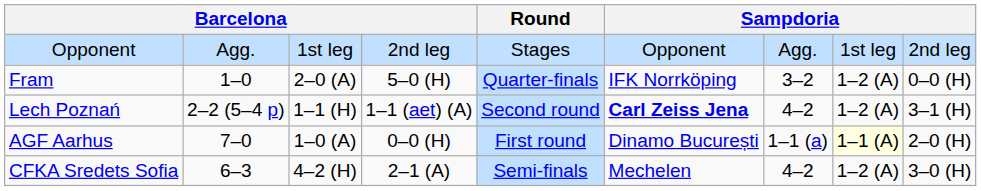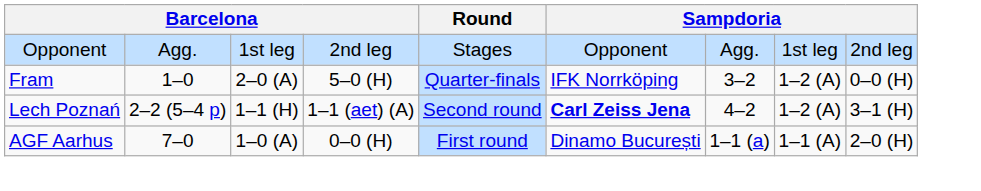AGF Aarhus | column 8: lightyellow background -> no background
- row: CFKA Sredets Sofia | 6–3 | 4–2 (H) | 2–1 (A) | Semi-finals | Mechelen | 4–2 | 1–2 (A) | 3–0 (H)
